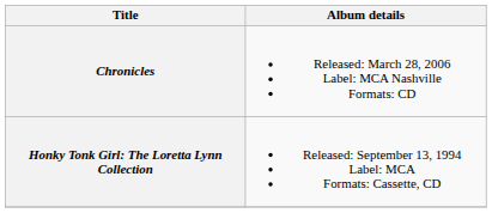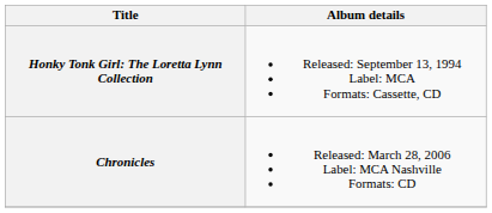rows swapped: Honky Tonk Girl: The Loretta Lynn Collection <-> Chronicles
